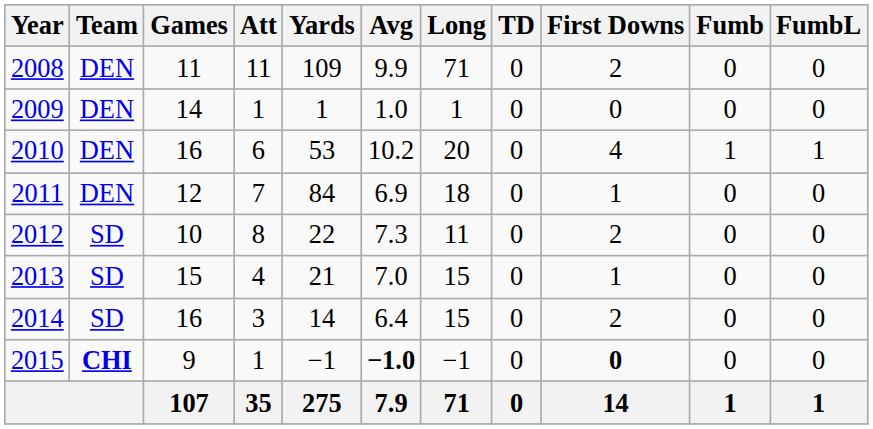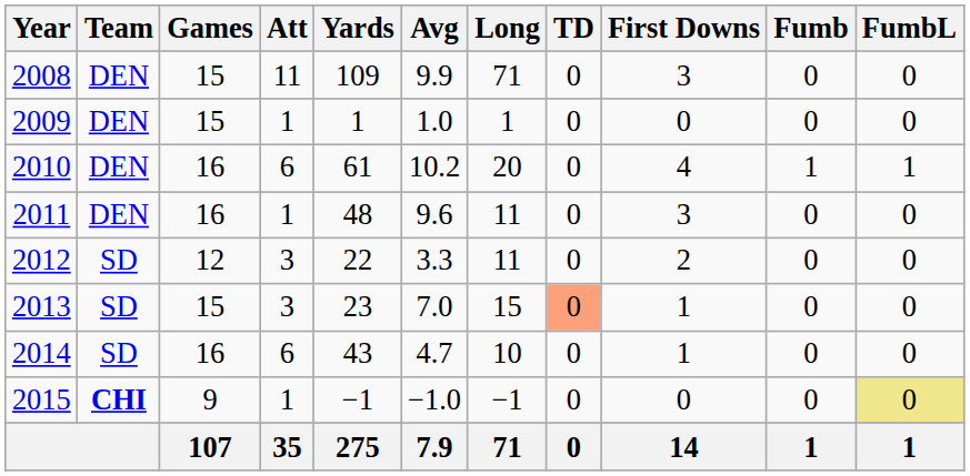2008 | Games: 11 -> 15
2008 | First Downs: 2 -> 3
2009 | Games: 14 -> 15
2010 | Yards: 53 -> 61
2011 | Games: 12 -> 16
2011 | Att: 7 -> 1
2011 | Yards: 84 -> 48
2011 | Avg: 6.9 -> 9.6
2011 | Long: 18 -> 11
2011 | First Downs: 1 -> 3
2012 | Games: 10 -> 12
2012 | Att: 8 -> 3
2012 | Avg: 7.3 -> 3.3
2013 | Att: 4 -> 3
2013 | Yards: 21 -> 23
2013 | TD: no background -> lightsalmon background
2014 | Att: 3 -> 6
2014 | Yards: 14 -> 43
2014 | Avg: 6.4 -> 4.7
2014 | Long: 15 -> 10
2014 | First Downs: 2 -> 1
2015 | Avg: bold -> normal
2015 | First Downs: bold -> normal
2015 | FumbL: no background -> khaki background
